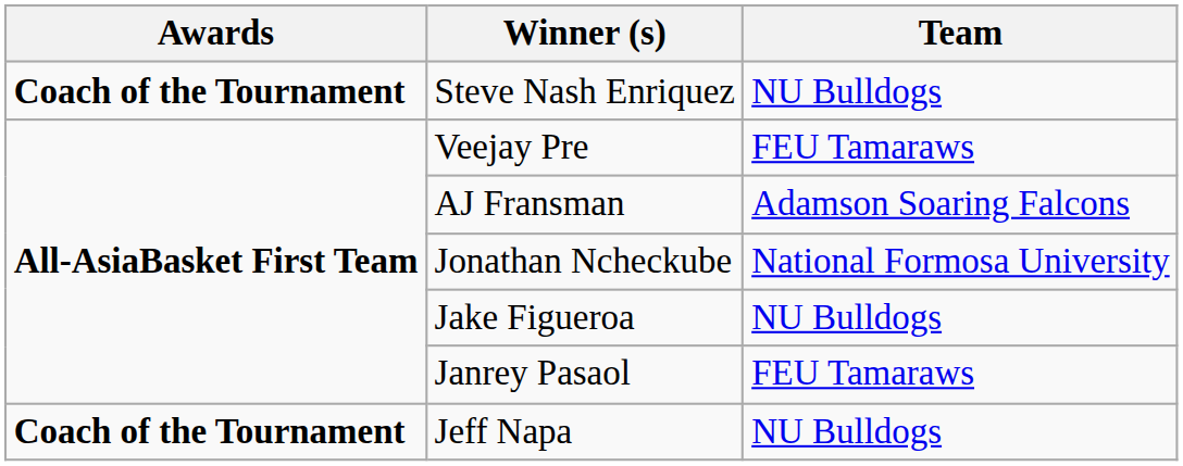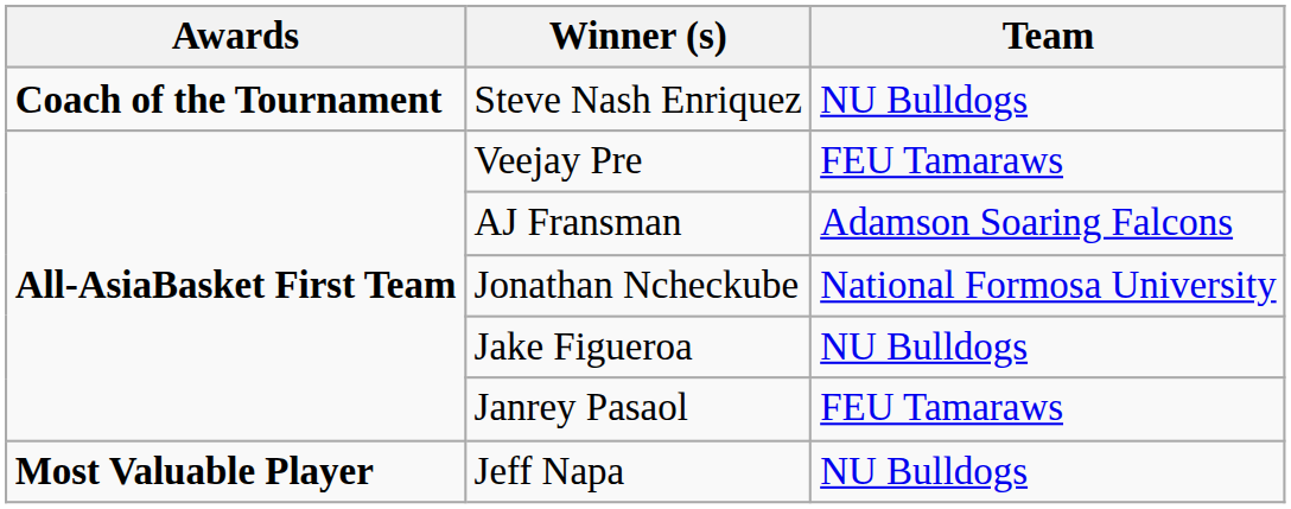Jeff Napa | Awards: Coach of the Tournament -> Most Valuable Player
